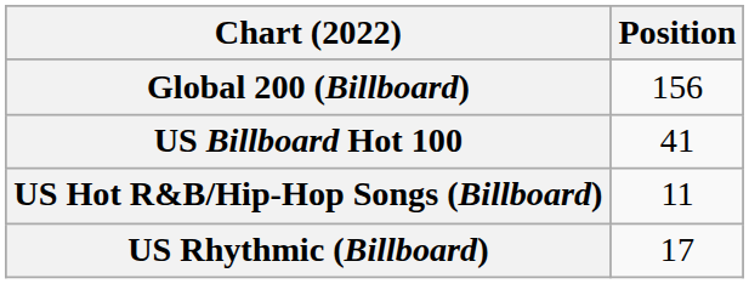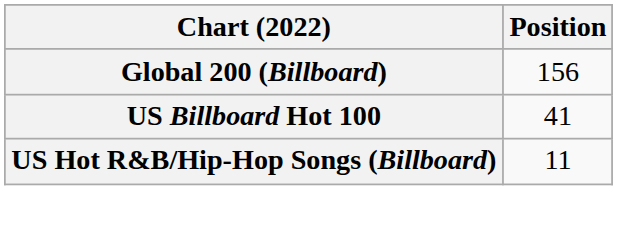- row: US Rhythmic (Billboard) | 17
